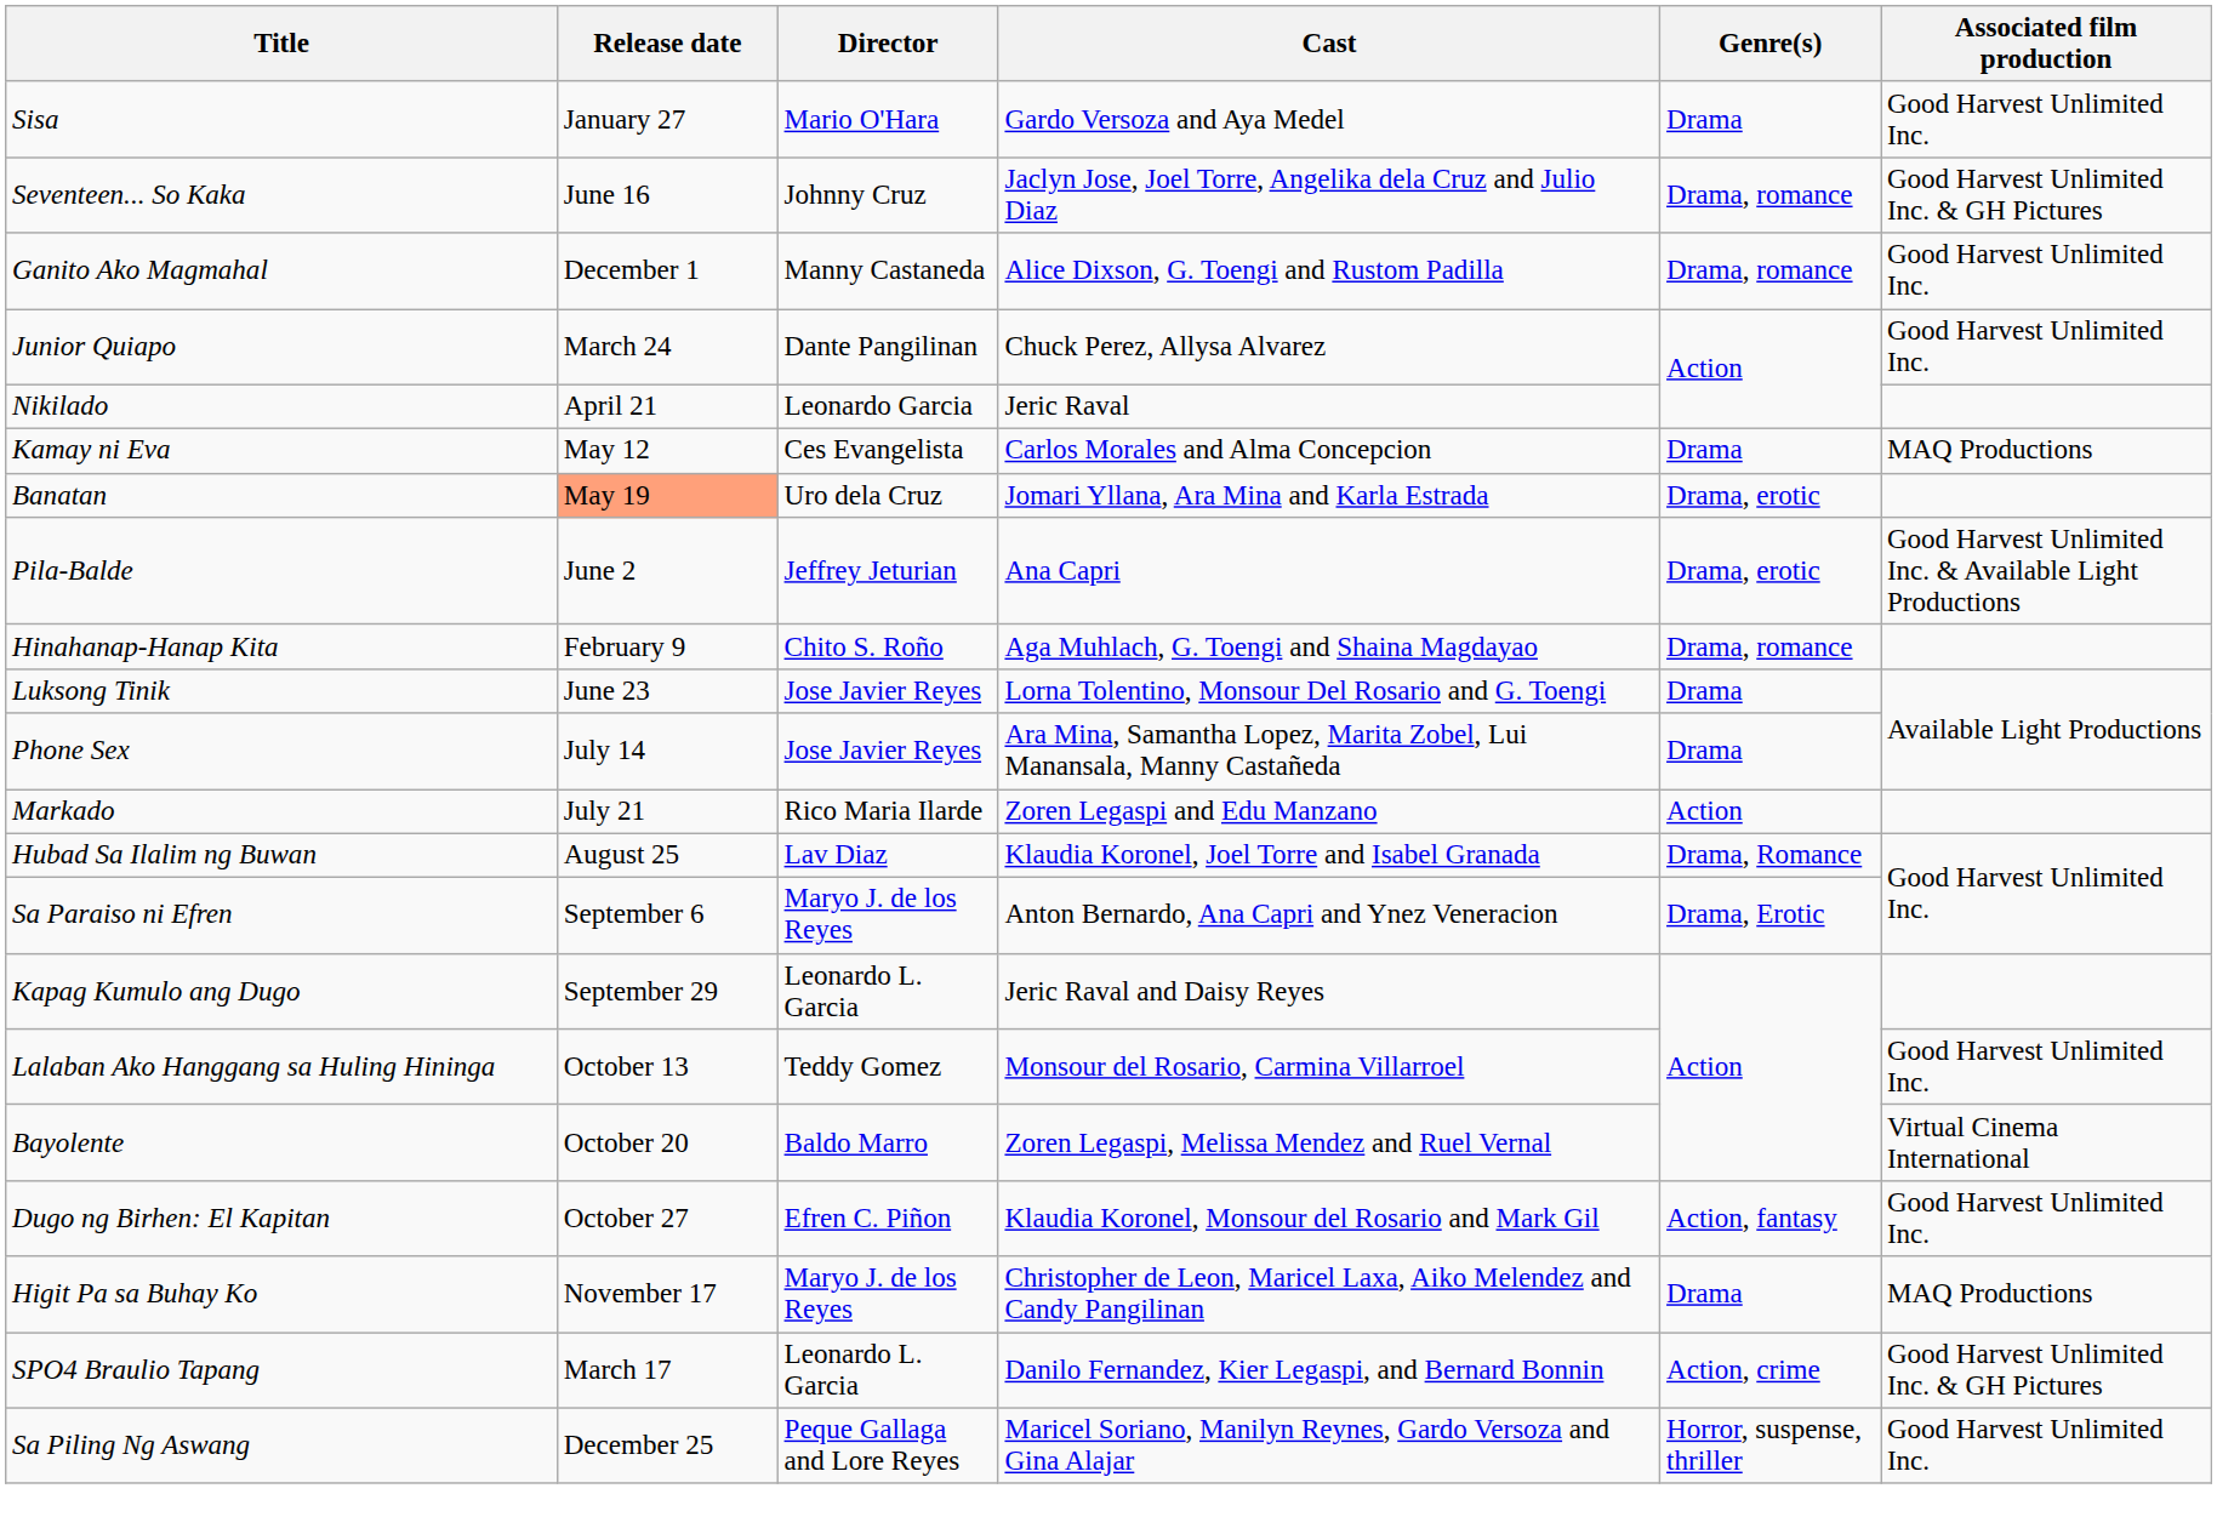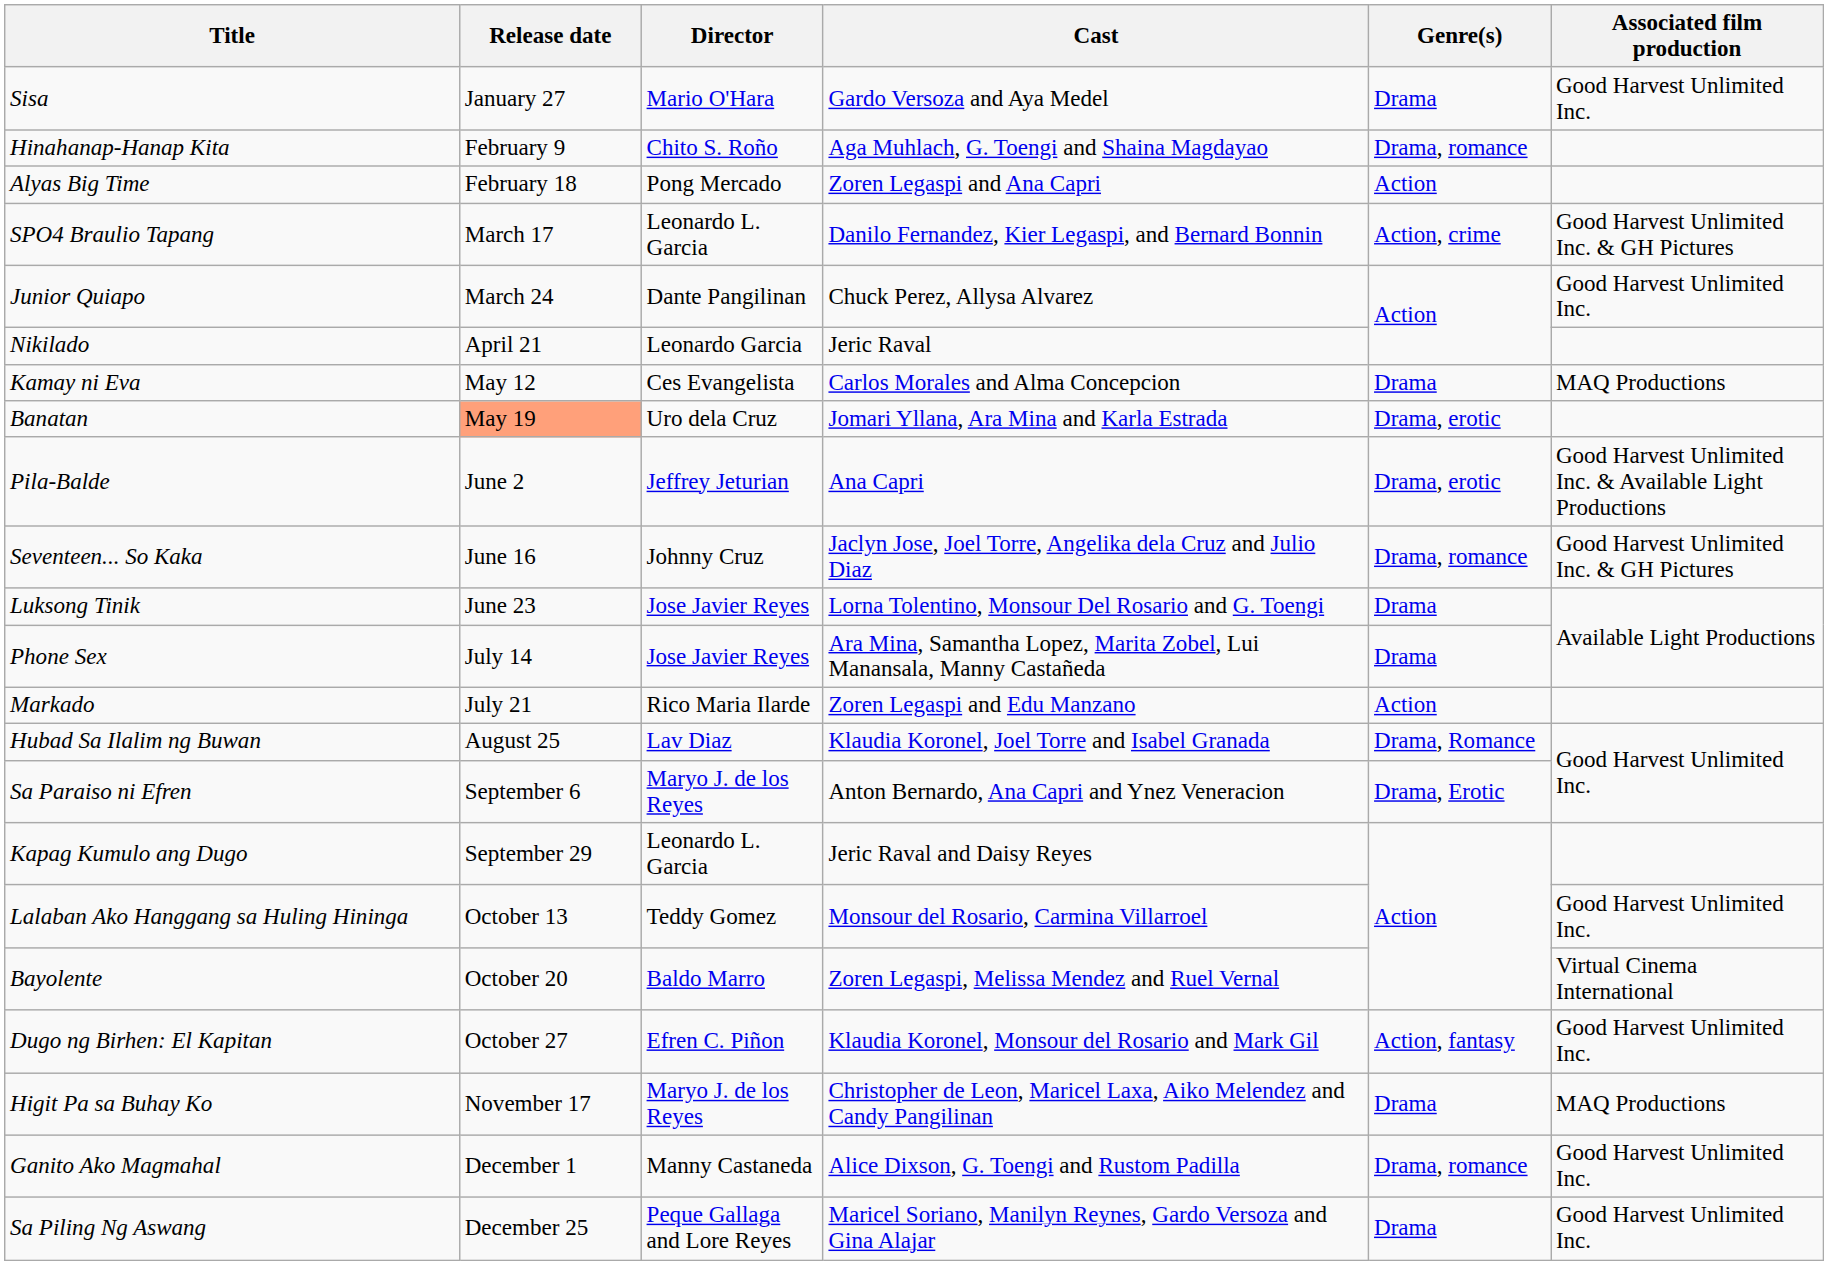rows swapped: Hinahanap-Hanap Kita <-> Seventeen... So Kaka
+ row: Alyas Big Time | February 18 | Pong Mercado | Zoren Legaspi and Ana Capri | Action
rows swapped: SPO4 Braulio Tapang <-> Ganito Ako Magmahal
Sa Piling Ng Aswang | Genre(s): Horror, suspense, thriller -> Drama
